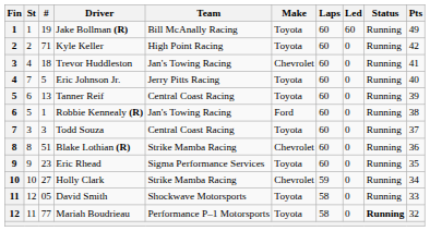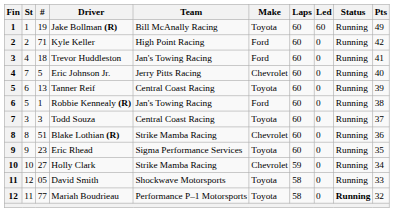Kyle Keller | Make: Toyota -> Ford
Trevor Huddleston | Make: Chevrolet -> Ford
Eric Johnson Jr. | Make: Toyota -> Chevrolet
